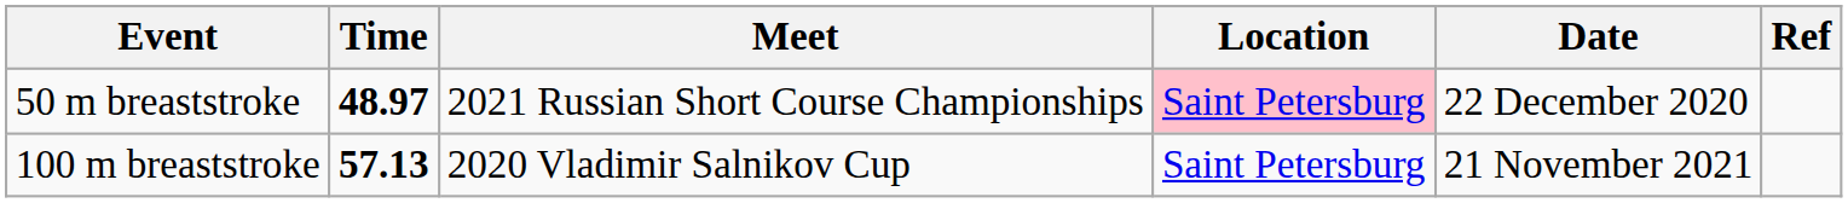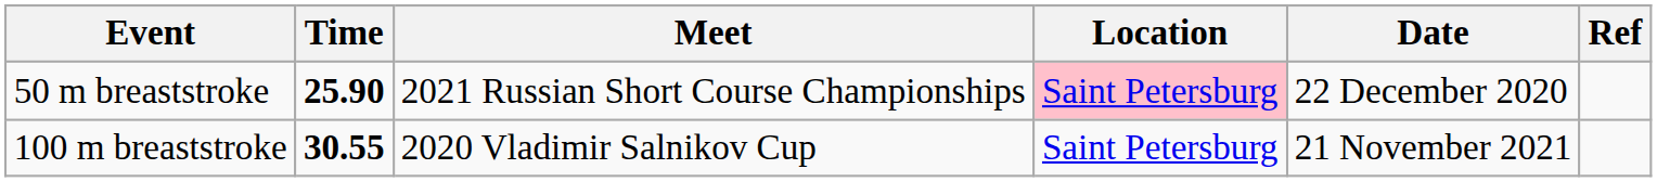50 m breaststroke | Time: 48.97 -> 25.90
100 m breaststroke | Time: 57.13 -> 30.55
